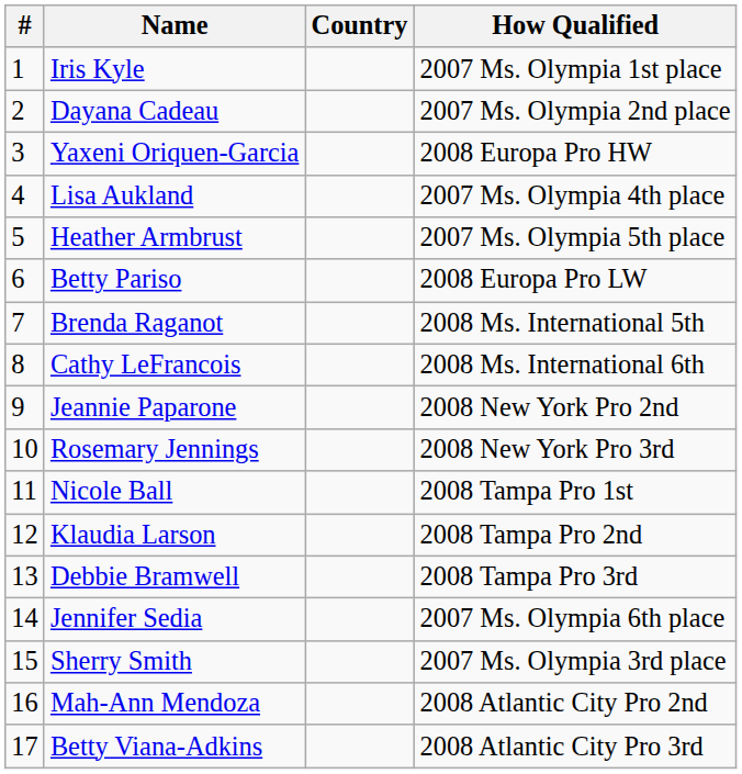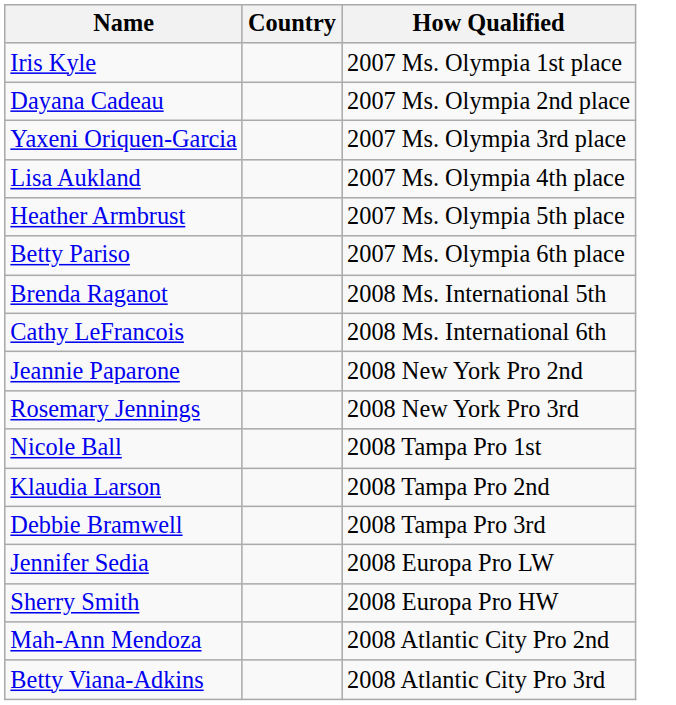- column: # | 1 | 2 | 3 | 4 | 5 | 6 | 7 | 8 | 9 | 10 | 11 | 12 | 13 | 14 | 15 | 16 | 17
Yaxeni Oriquen-Garcia | How Qualified: 2008 Europa Pro HW -> 2007 Ms. Olympia 3rd place
Betty Pariso | How Qualified: 2008 Europa Pro LW -> 2007 Ms. Olympia 6th place
Jennifer Sedia | How Qualified: 2007 Ms. Olympia 6th place -> 2008 Europa Pro LW
Sherry Smith | How Qualified: 2007 Ms. Olympia 3rd place -> 2008 Europa Pro HW
